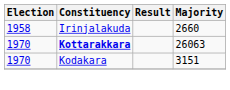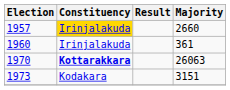2660 | Election: 1958 -> 1957
2660 | Constituency: no background -> gold background
+ row: 1960 | Irinjalakuda | 361
3151 | Election: 1970 -> 1973
